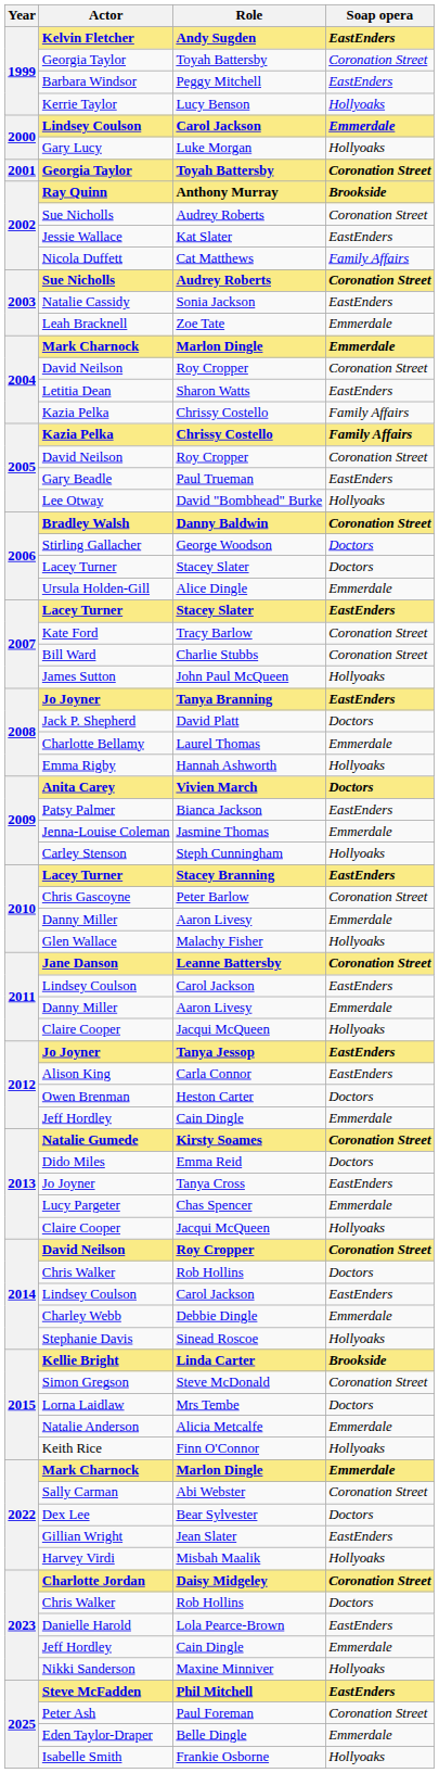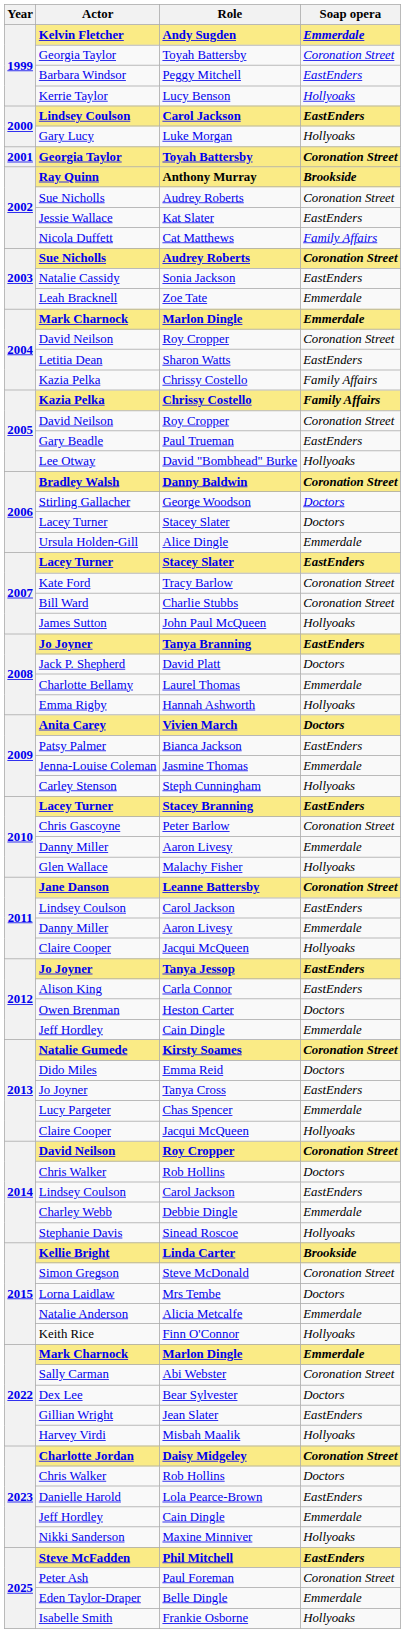Andy Sugden | Soap opera: EastEnders -> Emmerdale
2000 / Carol Jackson | Soap opera: Emmerdale -> EastEnders
